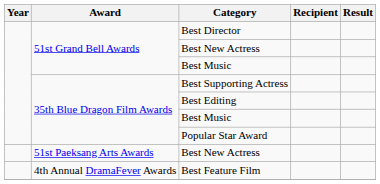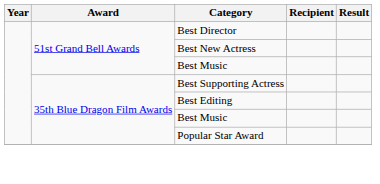- row: 51st Paeksang Arts Awards | Best New Actress
- row: 4th Annual DramaFever Awards | Best Feature Film
